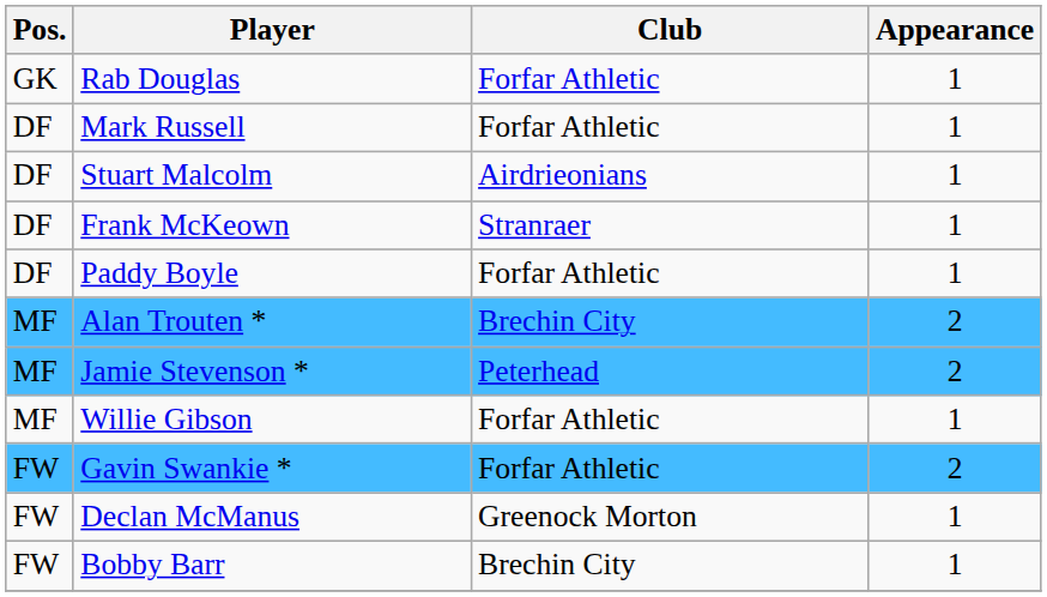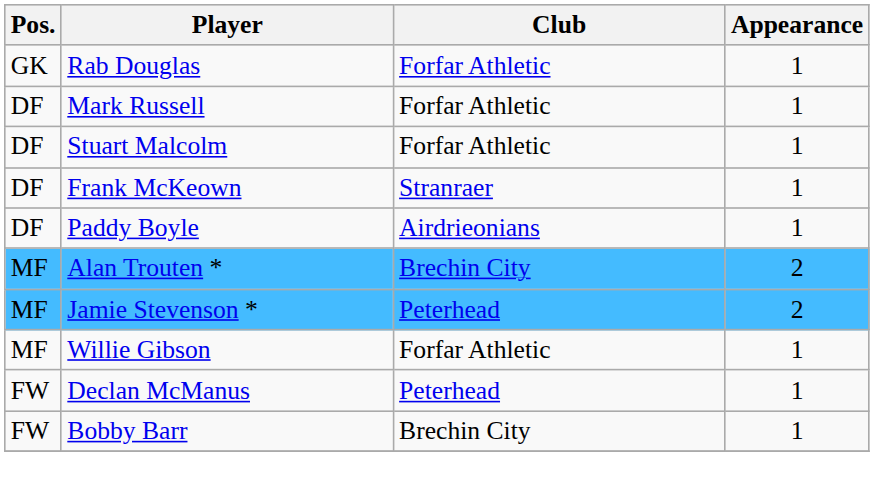Stuart Malcolm | Club: Airdrieonians -> Forfar Athletic
Paddy Boyle | Club: Forfar Athletic -> Airdrieonians
- row: FW | Gavin Swankie * | Forfar Athletic | 2
Declan McManus | Club: Greenock Morton -> Peterhead
